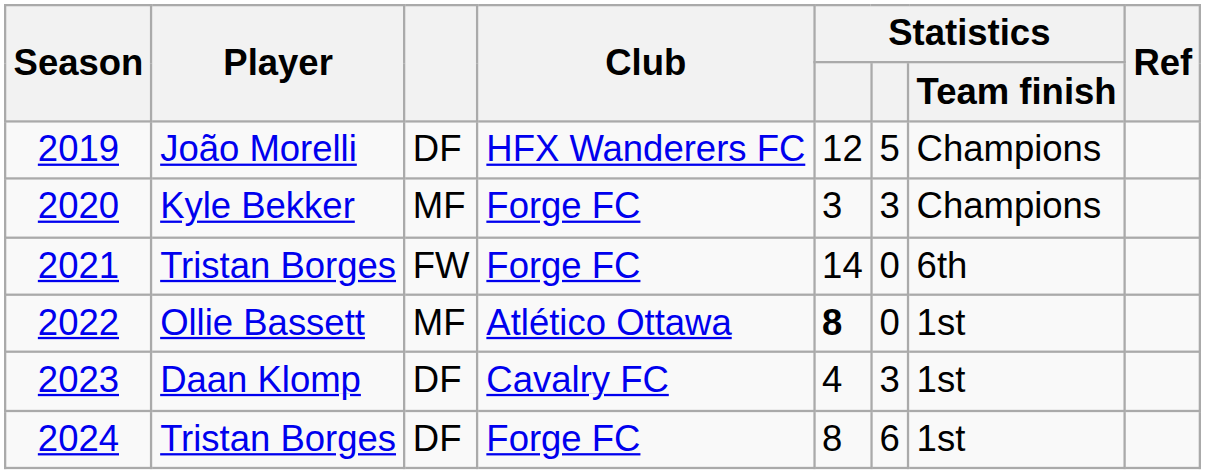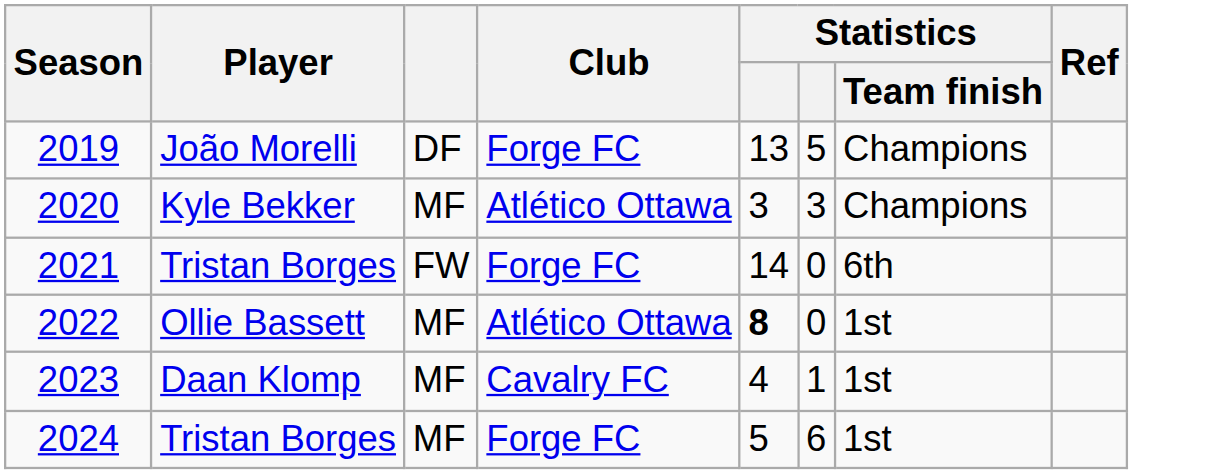2019 | Club: HFX Wanderers FC -> Forge FC
2019 | column 5: 12 -> 13
2020 | Club: Forge FC -> Atlético Ottawa
2023 | column 3: DF -> MF
2023 | column 6: 3 -> 1
2024 | column 3: DF -> MF
2024 | column 5: 8 -> 5
